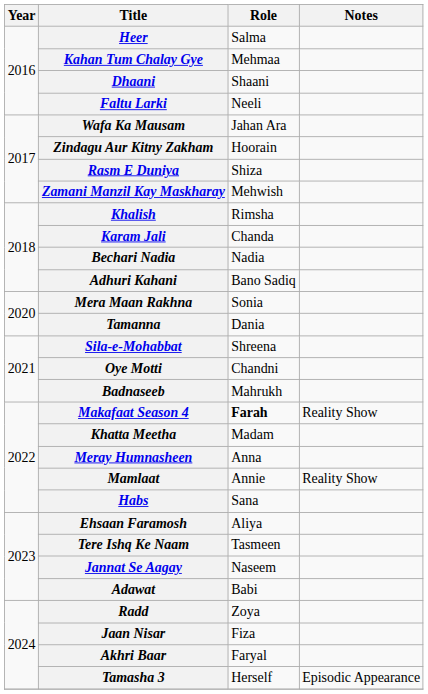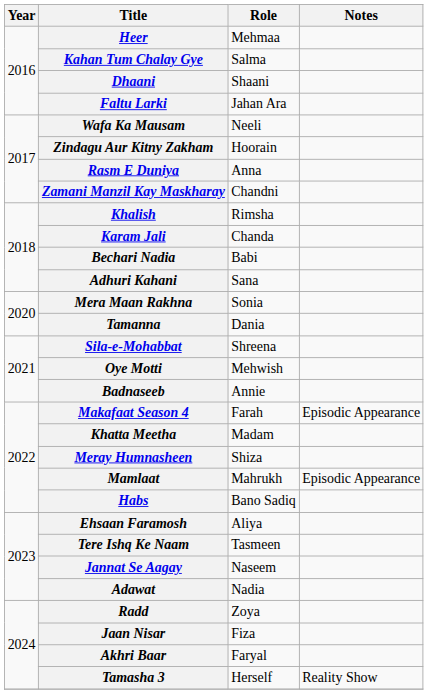Heer | Role: Salma -> Mehmaa
Kahan Tum Chalay Gye | Role: Mehmaa -> Salma
Faltu Larki | Role: Neeli -> Jahan Ara
Wafa Ka Mausam | Role: Jahan Ara -> Neeli
Rasm E Duniya | Role: Shiza -> Anna
Zamani Manzil Kay Maskharay | Role: Mehwish -> Chandni
Bechari Nadia | Role: Nadia -> Babi
Adhuri Kahani | Role: Bano Sadiq -> Sana
Oye Motti | Role: Chandni -> Mehwish
Badnaseeb | Role: Mahrukh -> Annie
Makafaat Season 4 | Role: bold -> normal
Makafaat Season 4 | Notes: Reality Show -> Episodic Appearance
Meray Humnasheen | Role: Anna -> Shiza
Mamlaat | Role: Annie -> Mahrukh
Mamlaat | Notes: Reality Show -> Episodic Appearance
Habs | Role: Sana -> Bano Sadiq
Adawat | Role: Babi -> Nadia
Tamasha 3 | Notes: Episodic Appearance -> Reality Show
